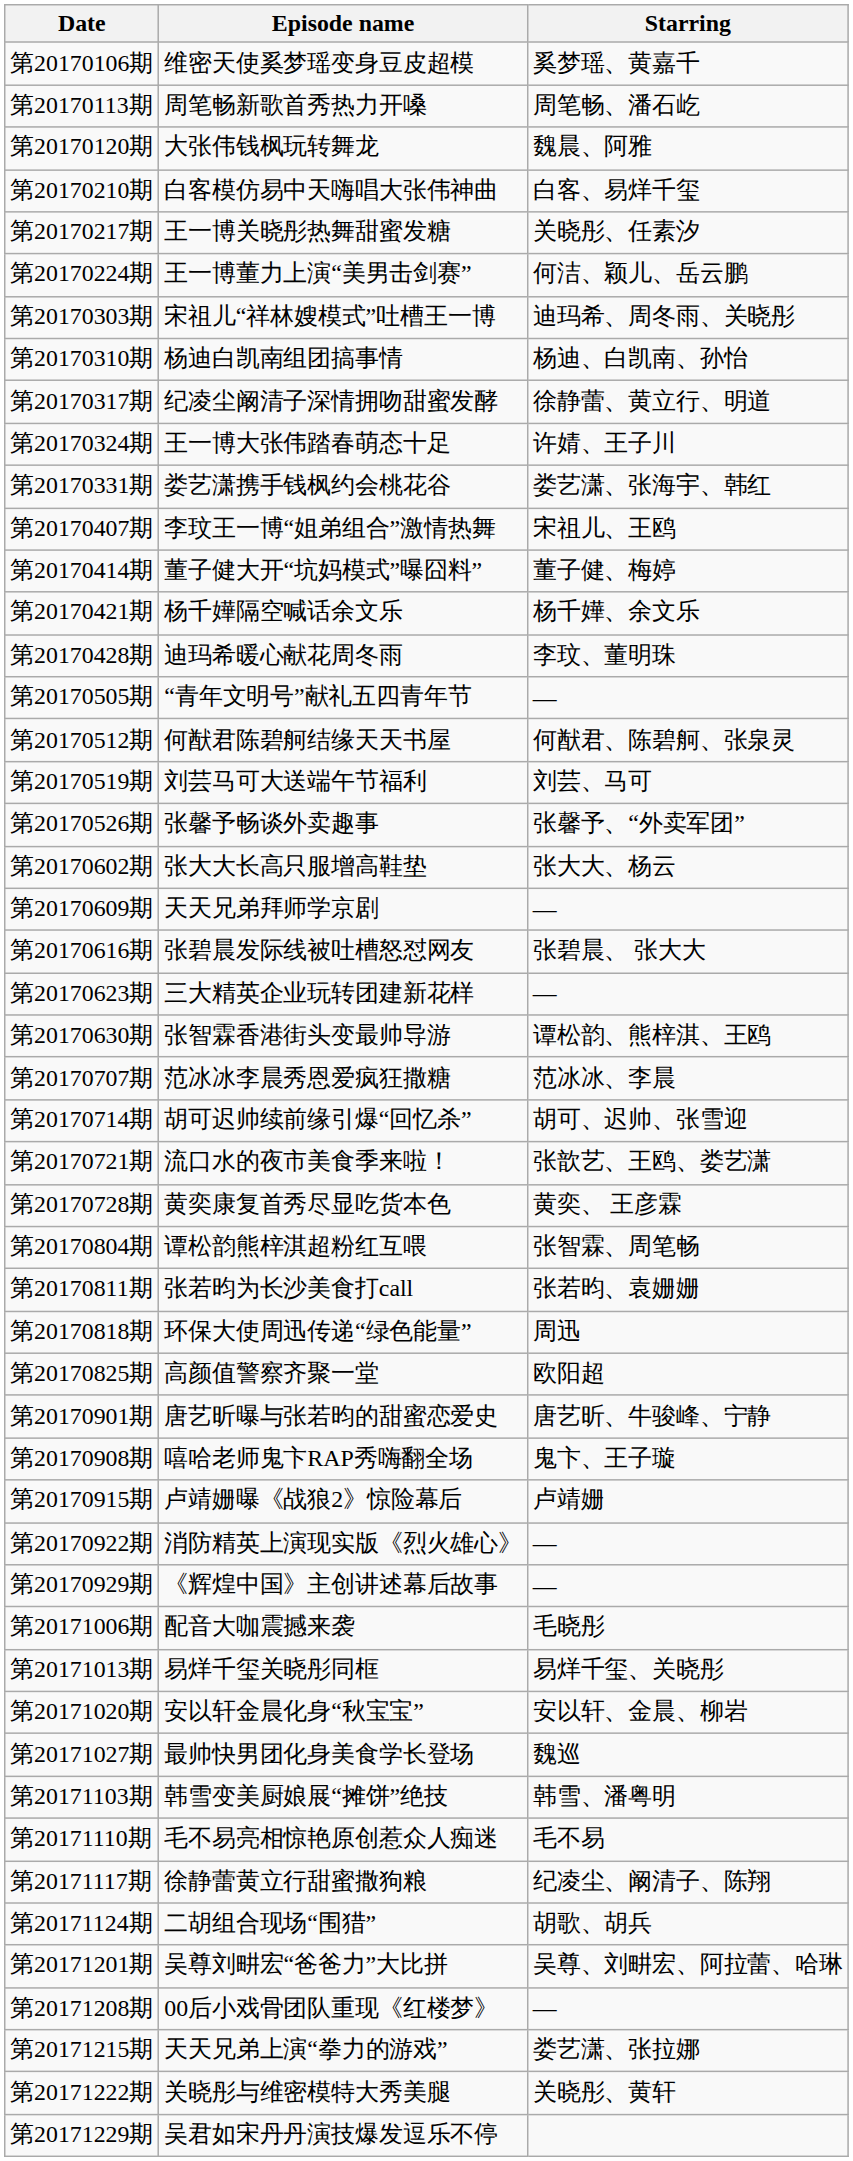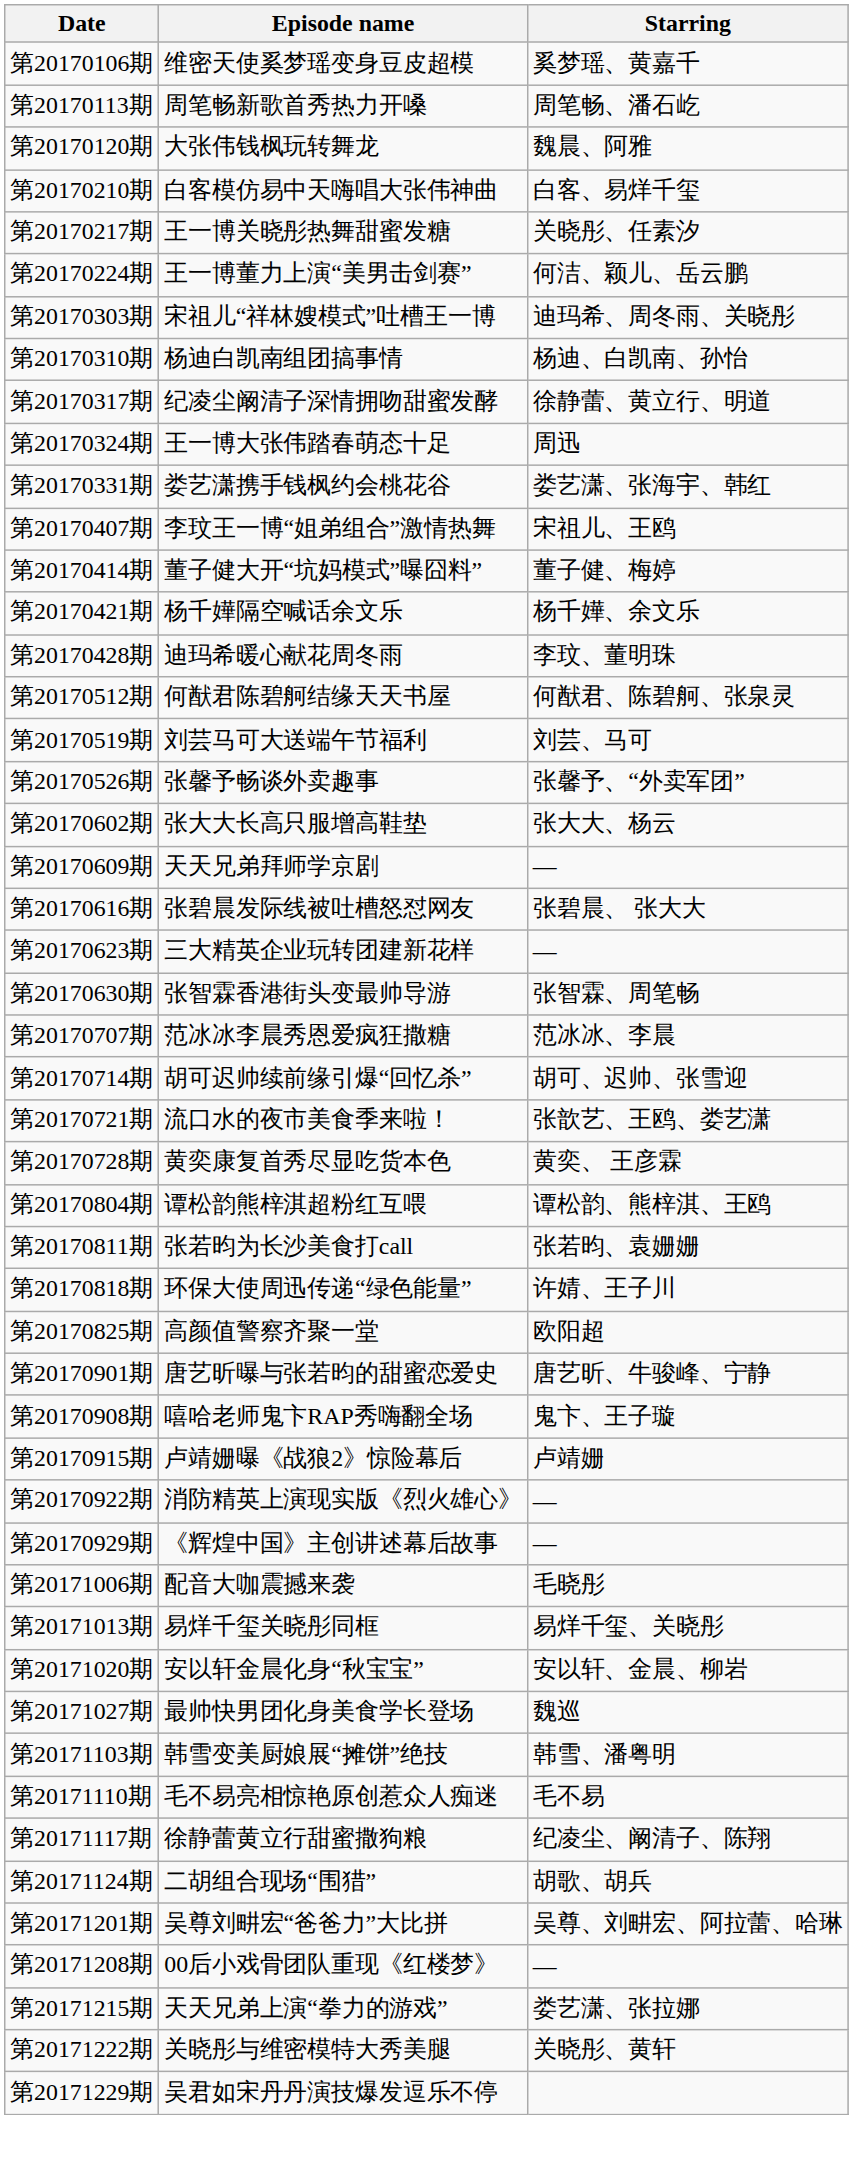第20170324期 | Starring: 许婧、王子川 -> 周迅
- row: 第20170505期 | “青年文明号”献礼五四青年节 | —
第20170630期 | Starring: 谭松韵、熊梓淇、王鸥 -> 张智霖、周笔畅
第20170804期 | Starring: 张智霖、周笔畅 -> 谭松韵、熊梓淇、王鸥
第20170818期 | Starring: 周迅 -> 许婧、王子川
